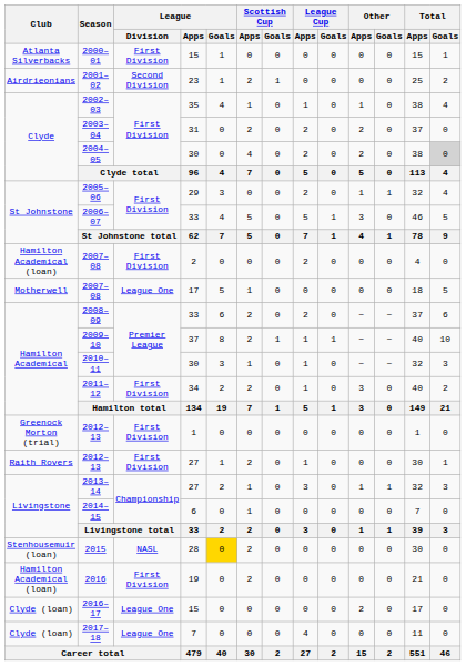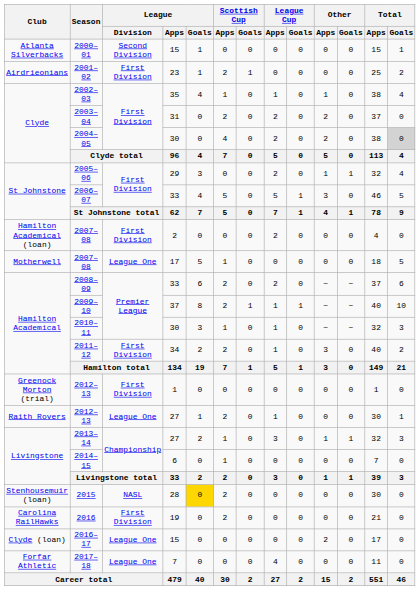2000–01 | League / Division: First Division -> Second Division
2001–02 | League / Division: Second Division -> First Division
2012–13 / 27 | League / Division: First Division -> League One
2016 | Club: Hamilton Academical (loan) -> Carolina RailHawks
2017–18 | Club: Clyde (loan) -> Forfar Athletic
